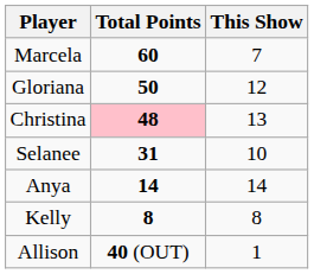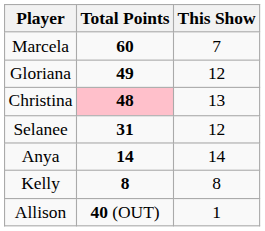Gloriana | Total Points: 50 -> 49
Selanee | This Show: 10 -> 12
